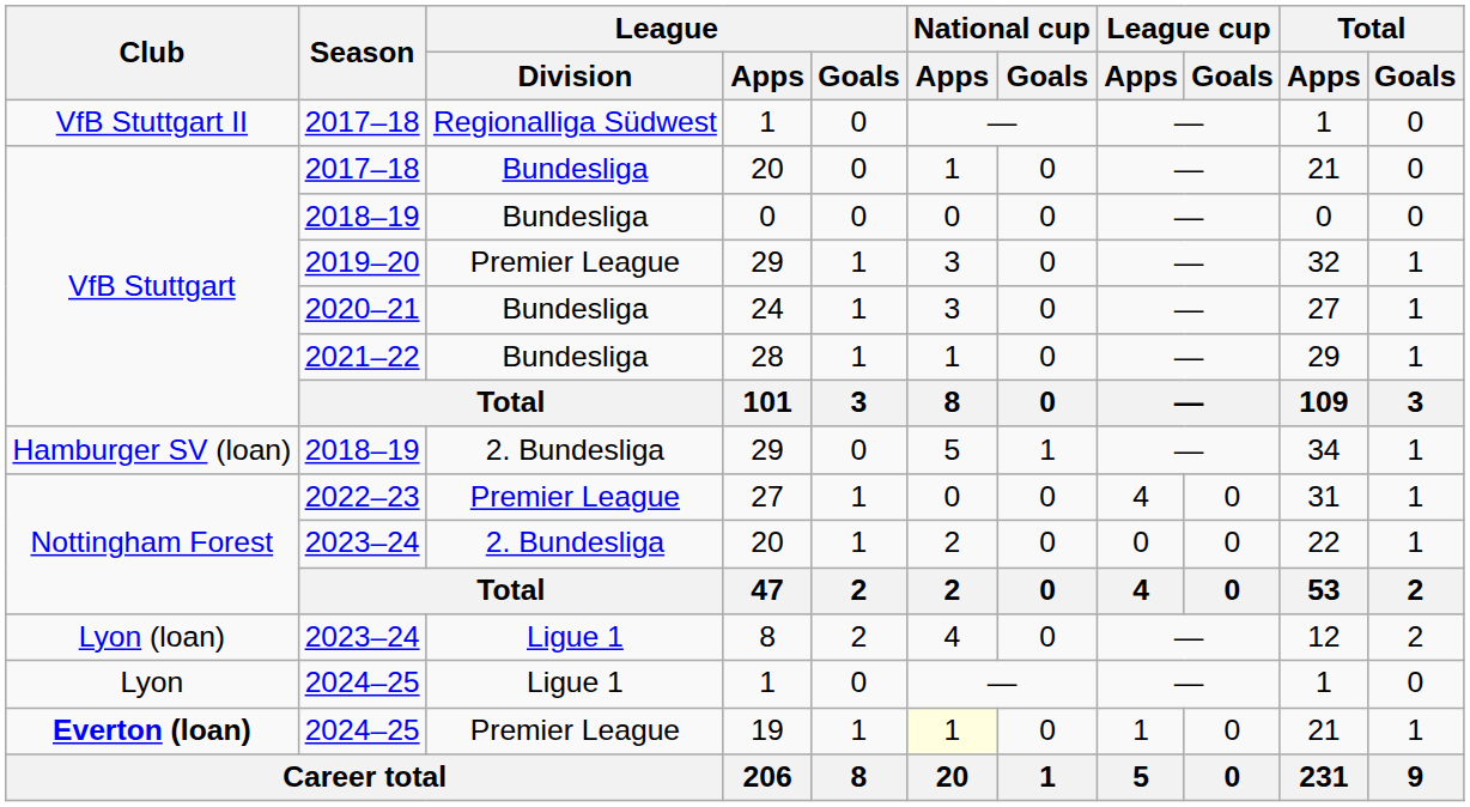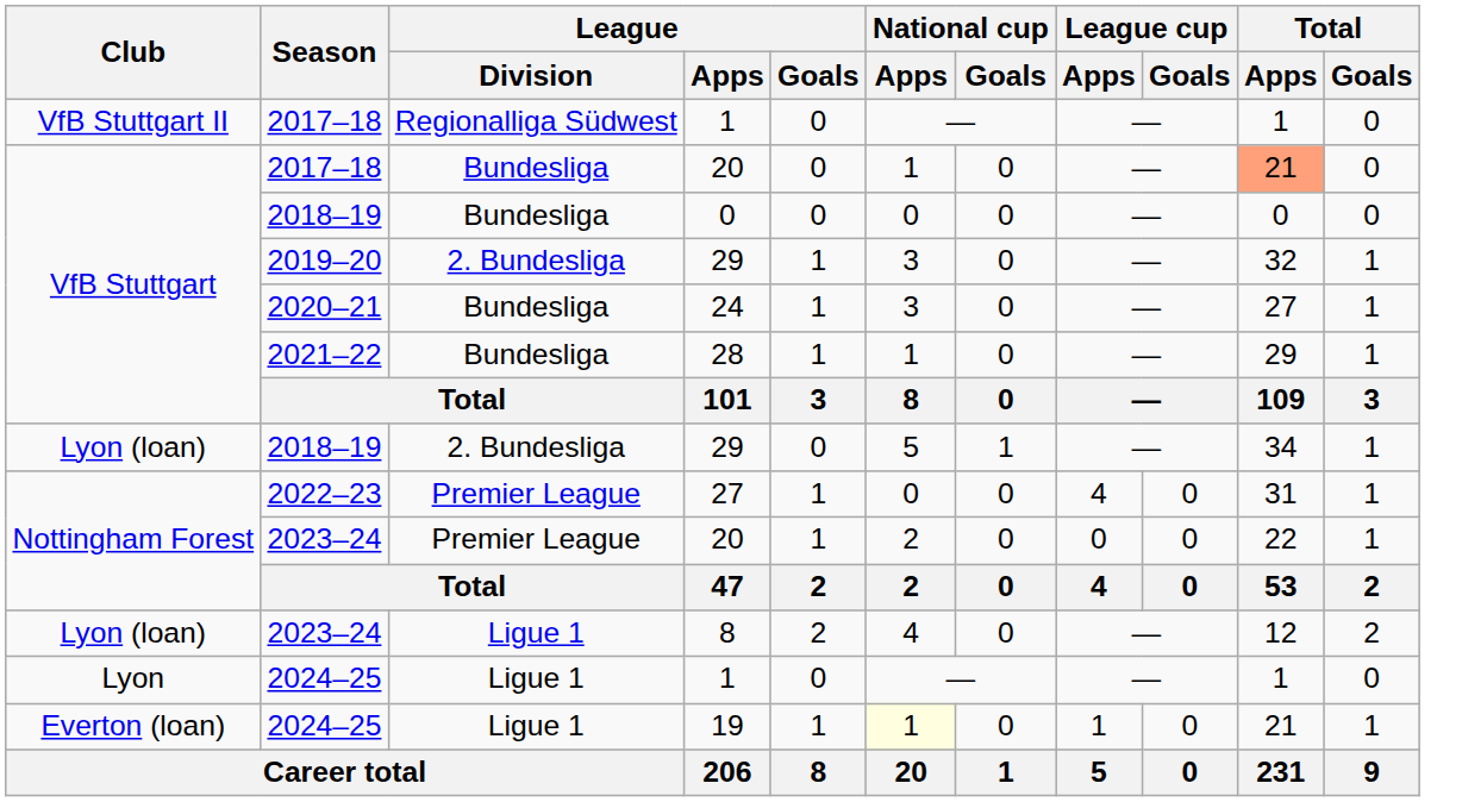2017–18 / 20 | Total / Apps: no background -> lightsalmon background
2019–20 / 29 | League / Division: Premier League -> 2. Bundesliga
2018–19 / 29 | Club: Hamburger SV (loan) -> Lyon (loan)
2023–24 / 20 | League / Division: 2. Bundesliga -> Premier League
19 | Club: bold -> normal
19 | League / Division: Premier League -> Ligue 1
